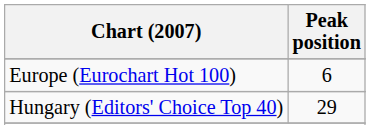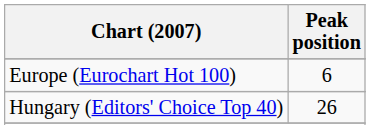Hungary (Editors' Choice Top 40) | Peak position: 29 -> 26
